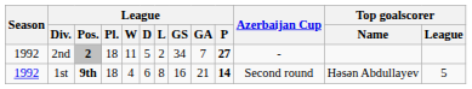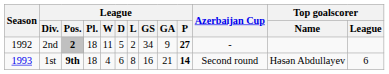2nd | League / GA: 7 -> 9
1st | Season: 1992 -> 1993
1st | Top goalscorer / League: 5 -> 6
